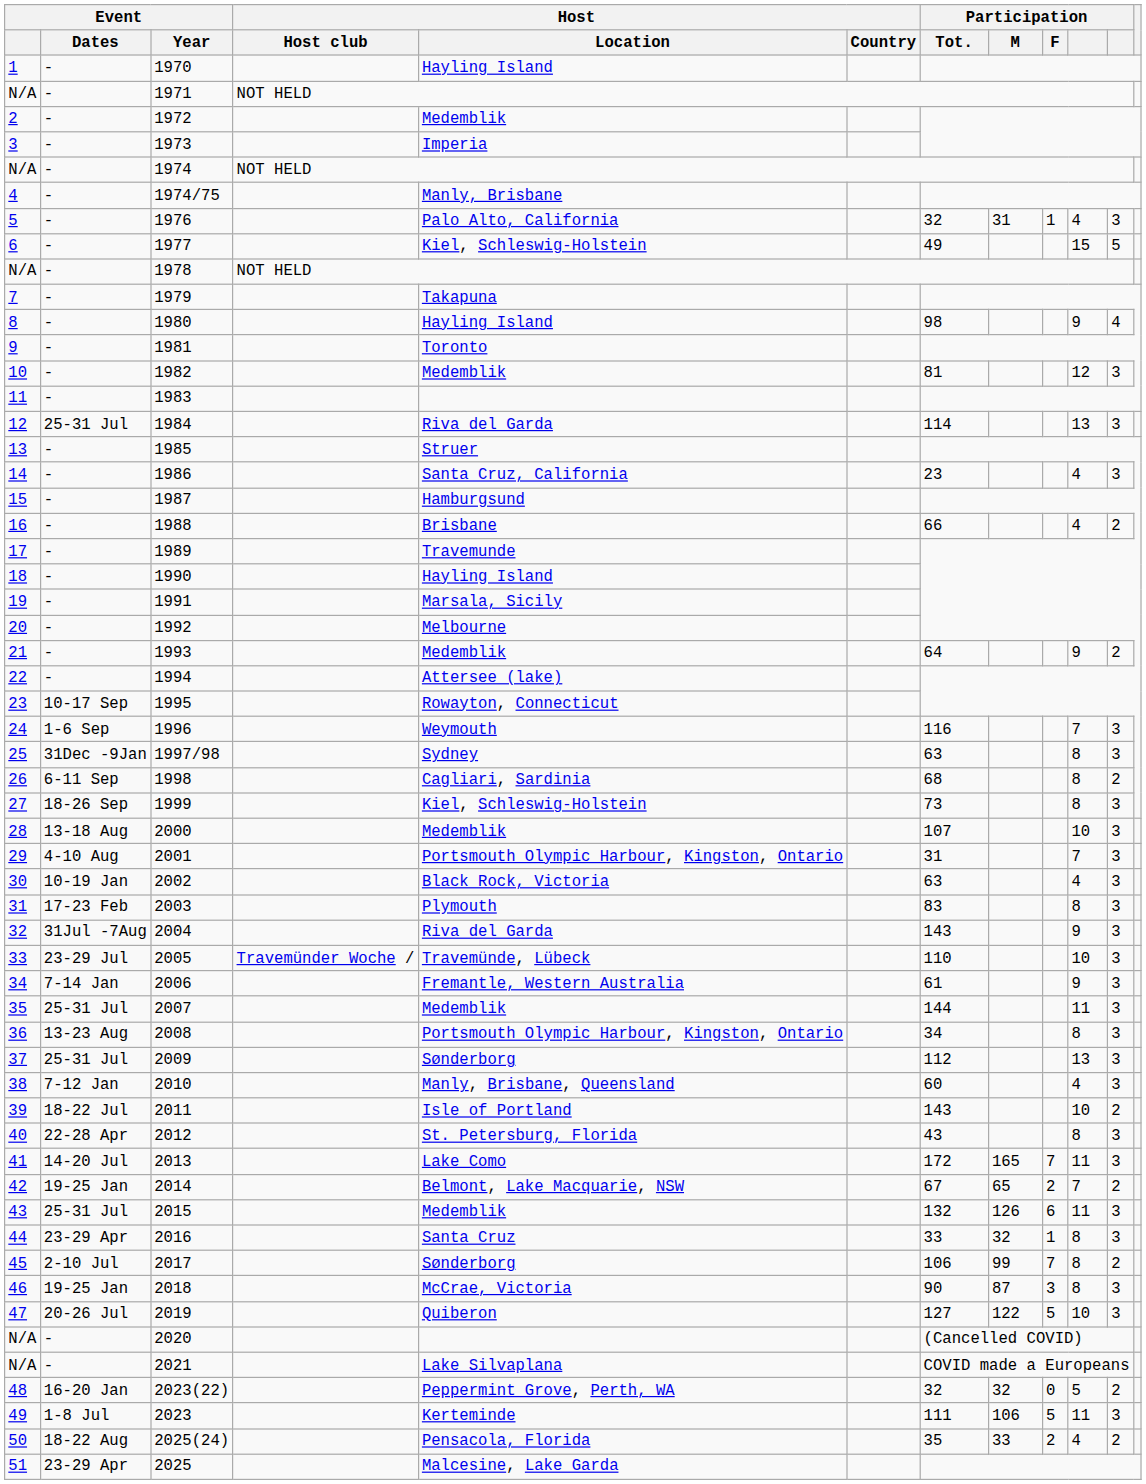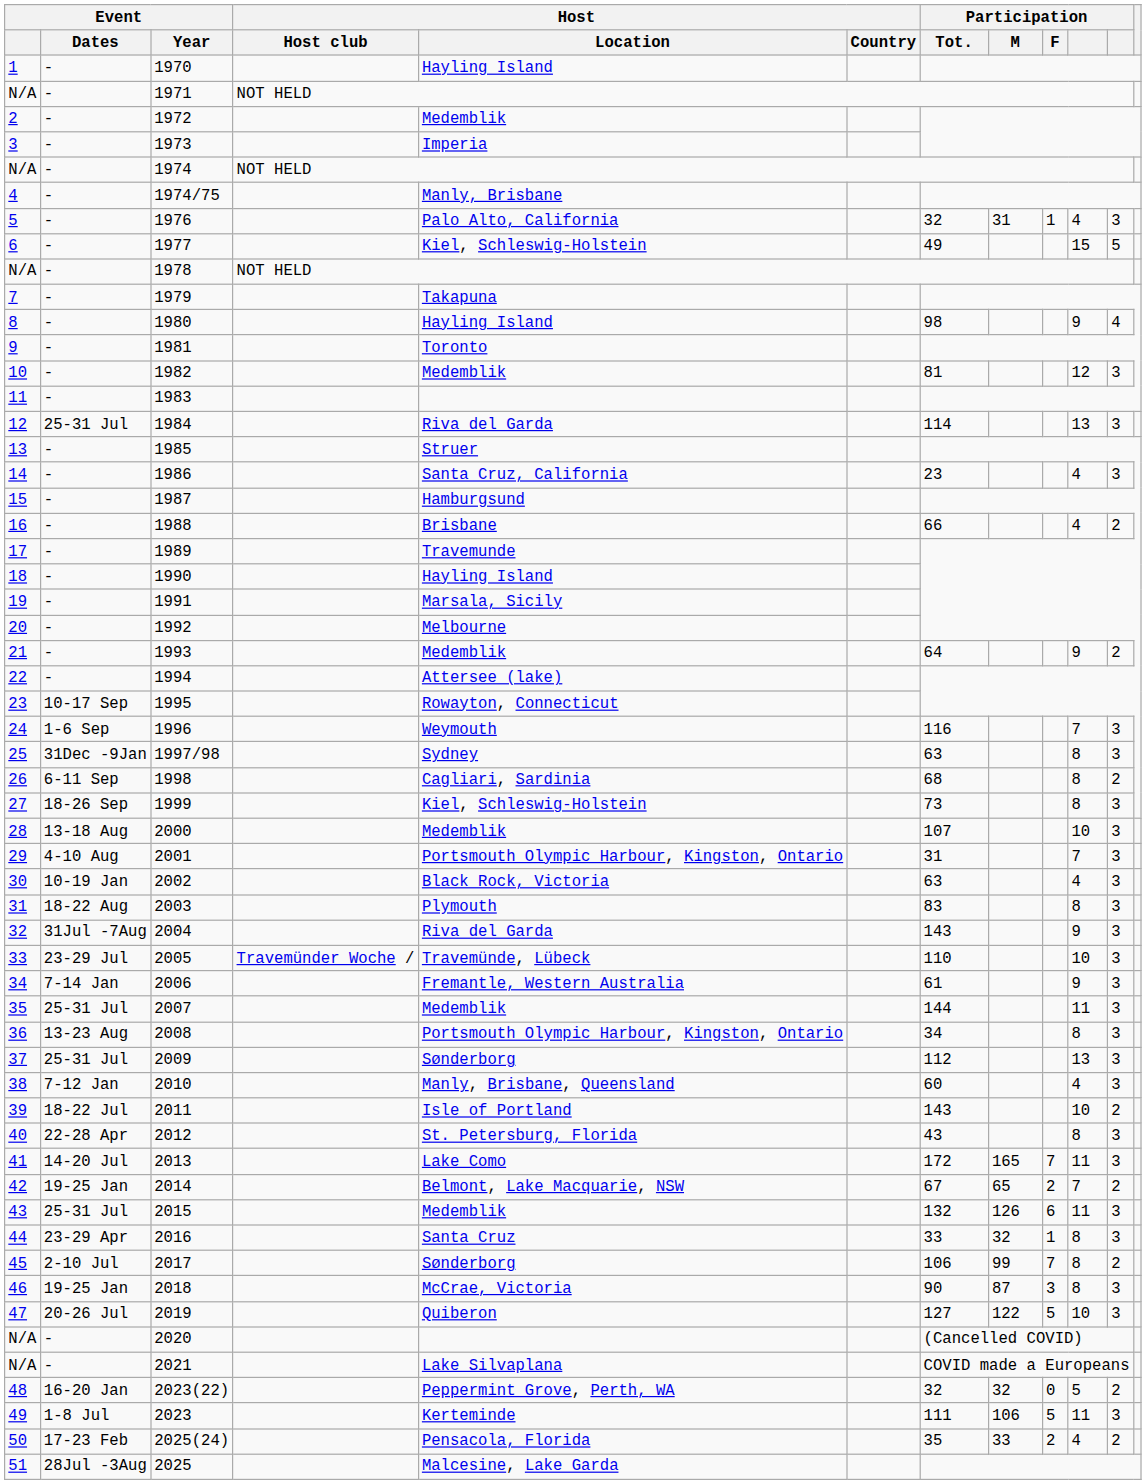2003 | Event / Dates: 17-23 Feb -> 18-22 Aug
2025(24) | Event / Dates: 18-22 Aug -> 17-23 Feb
2025 | Event / Dates: 23-29 Apr -> 28Jul -3Aug
